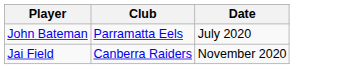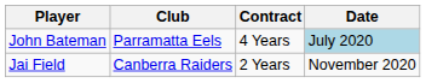+ column: Contract | 4 Years | 2 Years
John Bateman | Date: no background -> lightblue background
